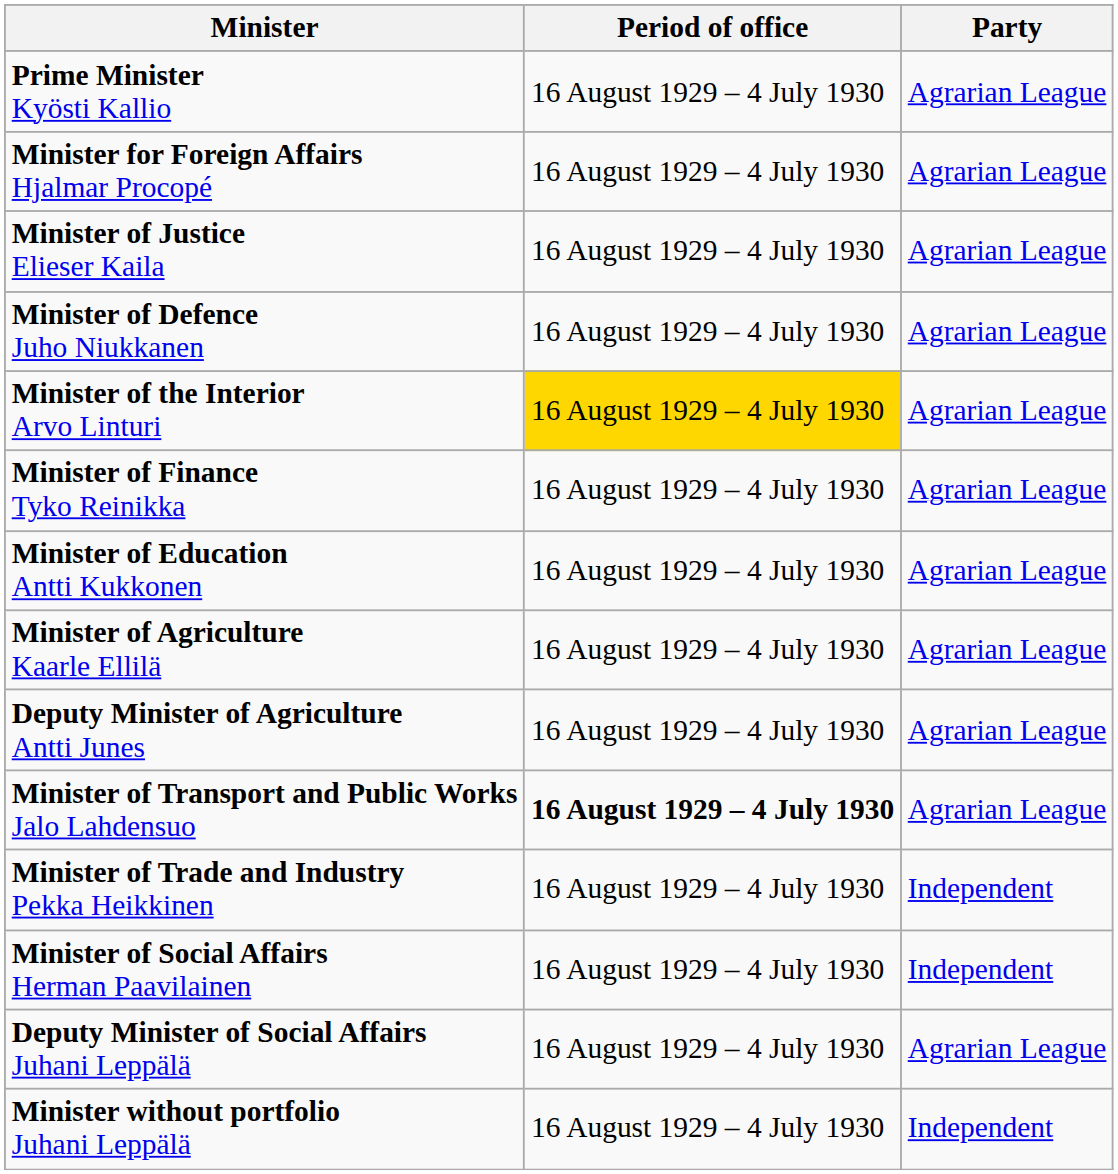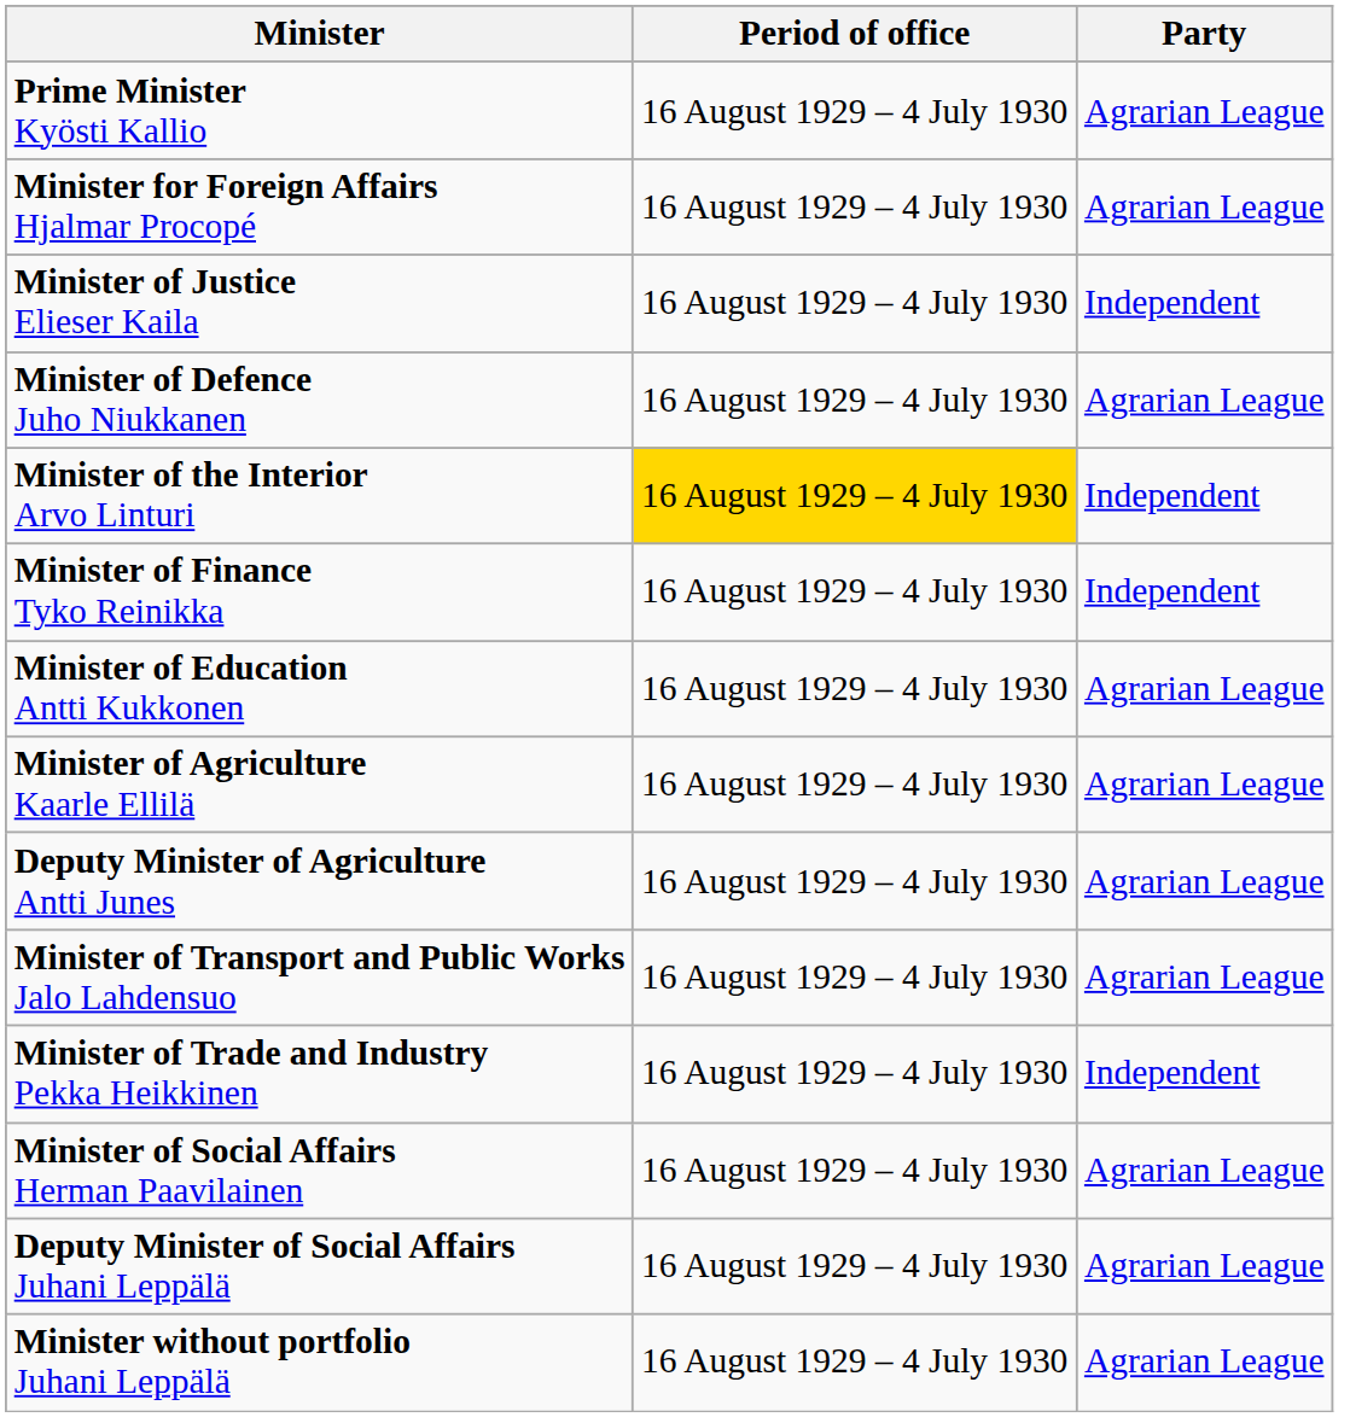Minister of Justice Elieser Kaila | Party: Agrarian League -> Independent
Minister of the Interior Arvo Linturi | Party: Agrarian League -> Independent
Minister of Finance Tyko Reinikka | Party: Agrarian League -> Independent
Minister of Transport and Public Works Jalo Lahdensuo | Period of office: bold -> normal
Minister of Social Affairs Herman Paavilainen | Party: Independent -> Agrarian League
Minister without portfolio Juhani Leppälä | Party: Independent -> Agrarian League
